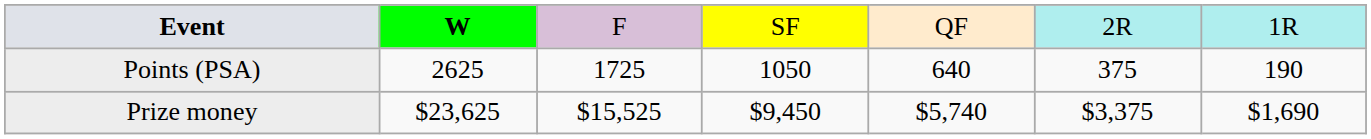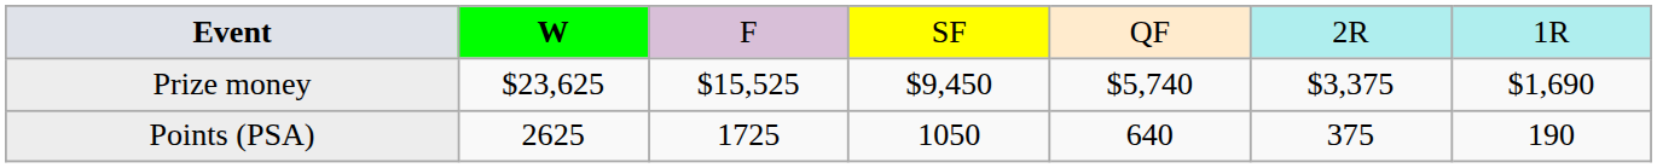rows swapped: Points (PSA) <-> Prize money
